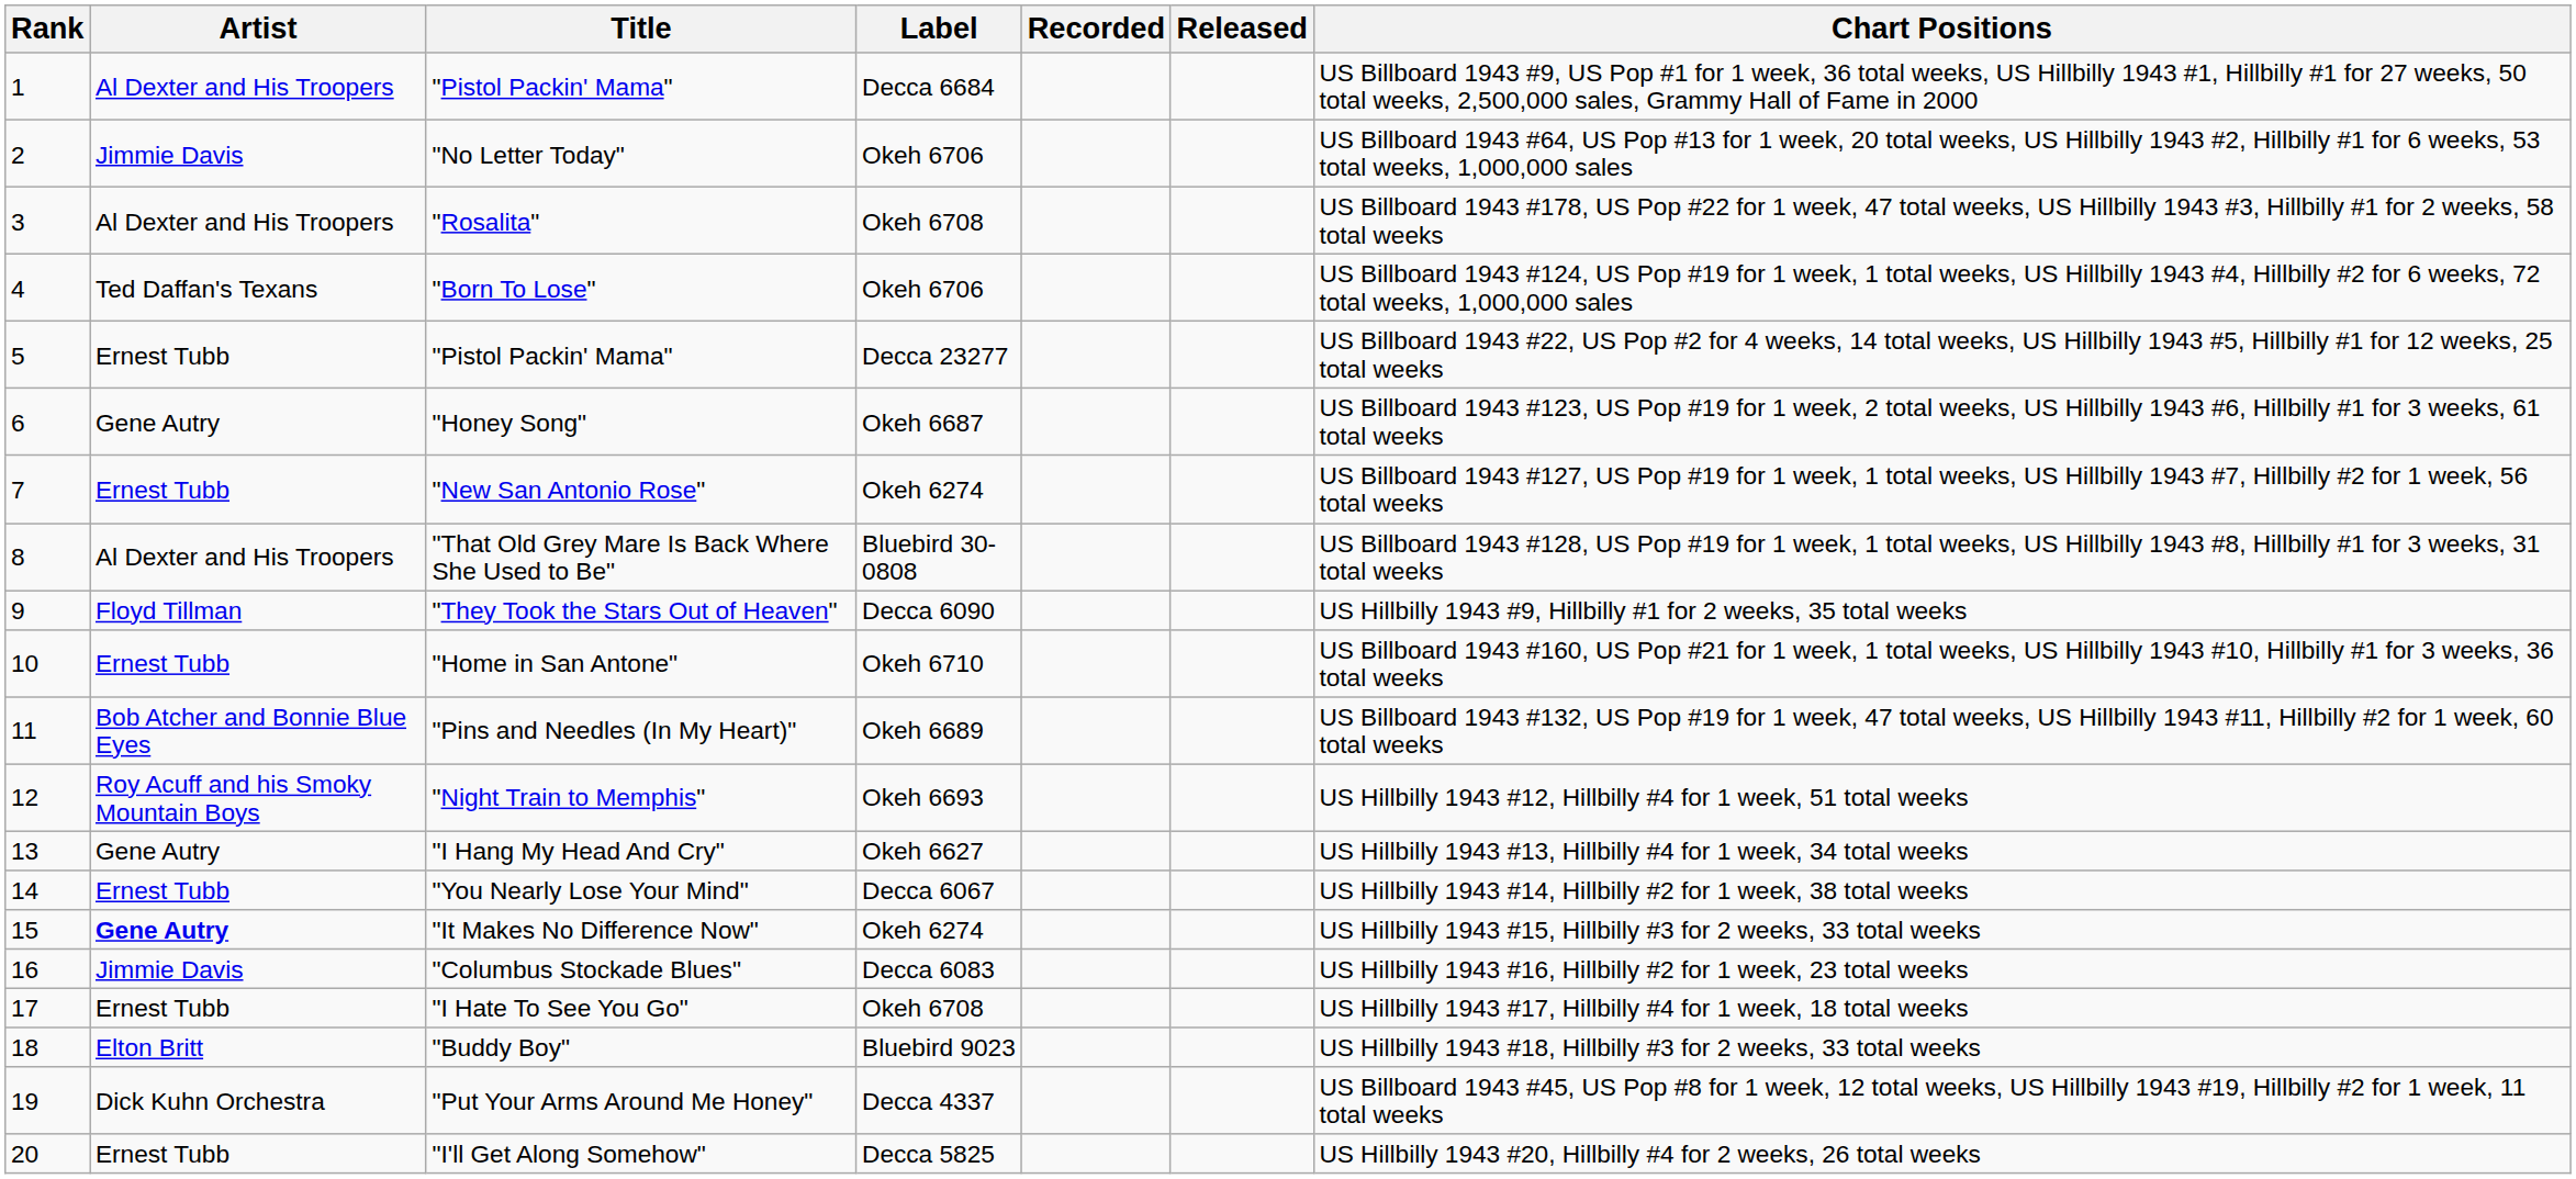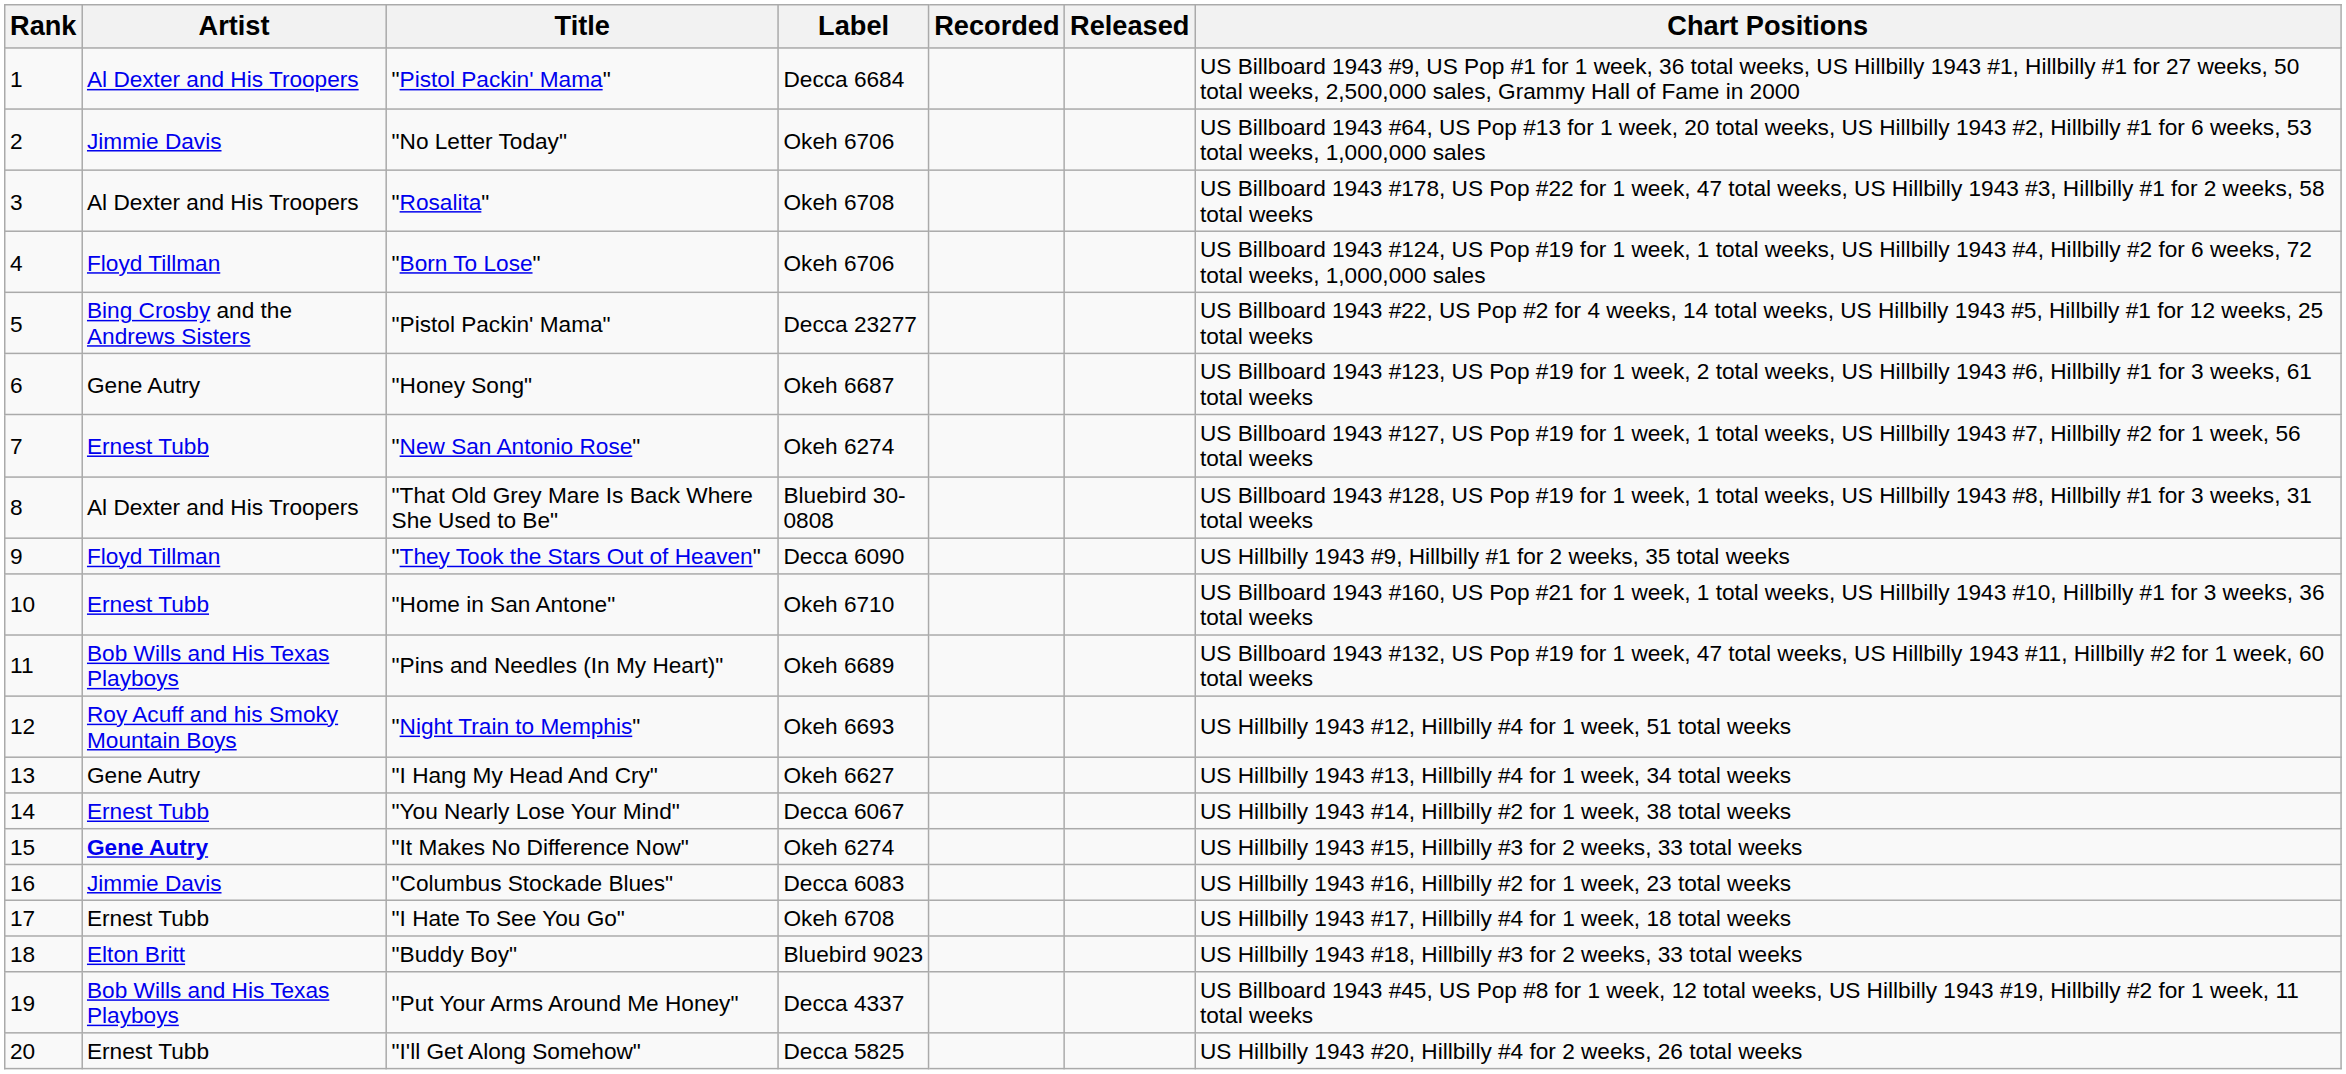"Born To Lose" | Artist: Ted Daffan's Texans -> Floyd Tillman
5 / "Pistol Packin' Mama" | Artist: Ernest Tubb -> Bing Crosby and the Andrews Sisters
"Pins and Needles (In My Heart)" | Artist: Bob Atcher and Bonnie Blue Eyes -> Bob Wills and His Texas Playboys
"Put Your Arms Around Me Honey" | Artist: Dick Kuhn Orchestra -> Bob Wills and His Texas Playboys
